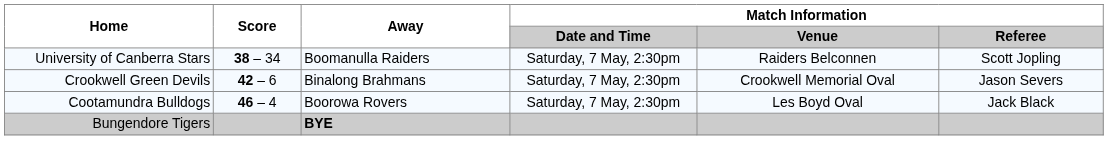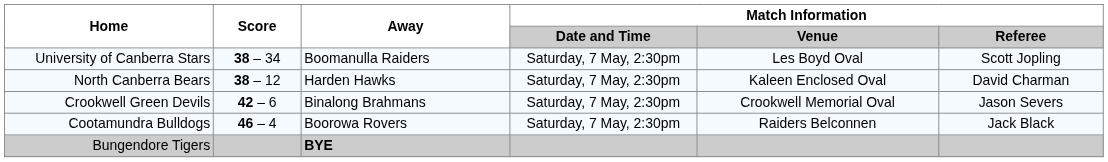University of Canberra Stars | Match Information / Venue: Raiders Belconnen -> Les Boyd Oval
+ row: North Canberra Bears | 38 – 12 | Harden Hawks | Saturday, 7 May, 2:30pm | Kaleen Enclosed Oval | David Charman
Cootamundra Bulldogs | Match Information / Venue: Les Boyd Oval -> Raiders Belconnen
